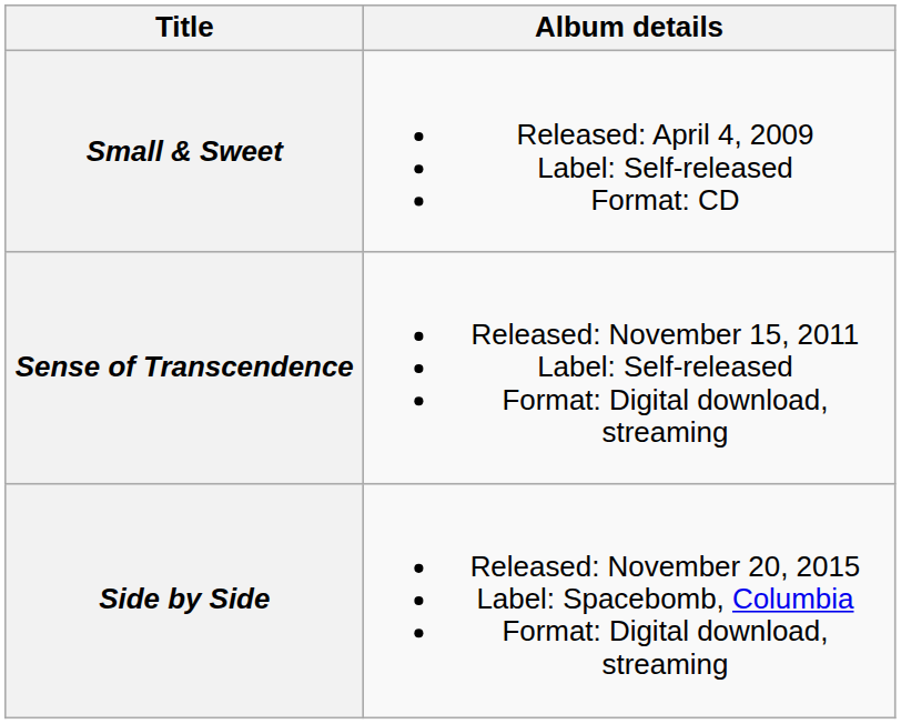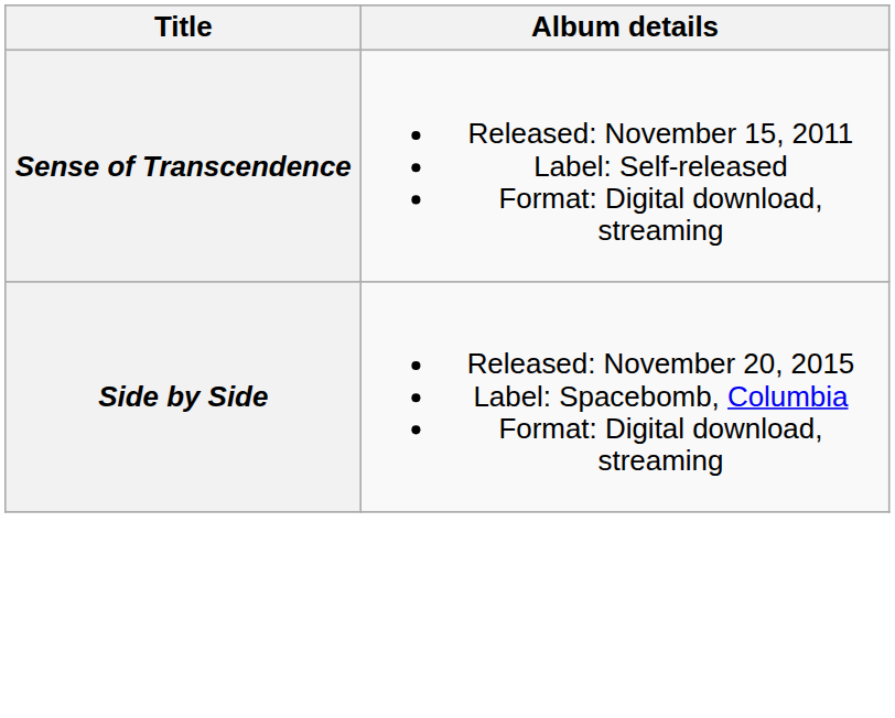- row: Small & Sweet | Released: April 4, 2009 Label: Self-released Format: CD
